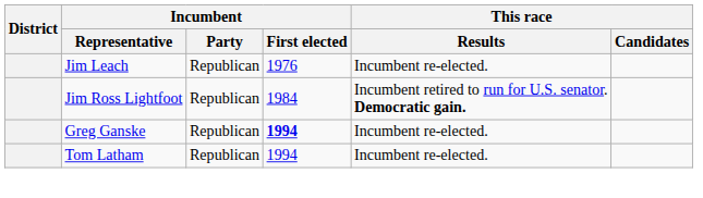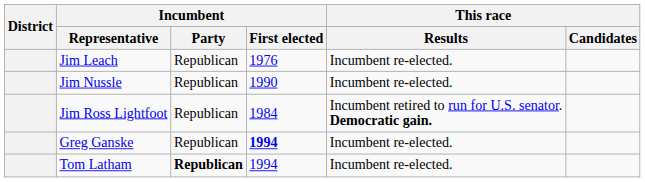+ row: Jim Nussle | Republican | 1990 | Incumbent re-elected.
Tom Latham | Incumbent / Party: normal -> bold
